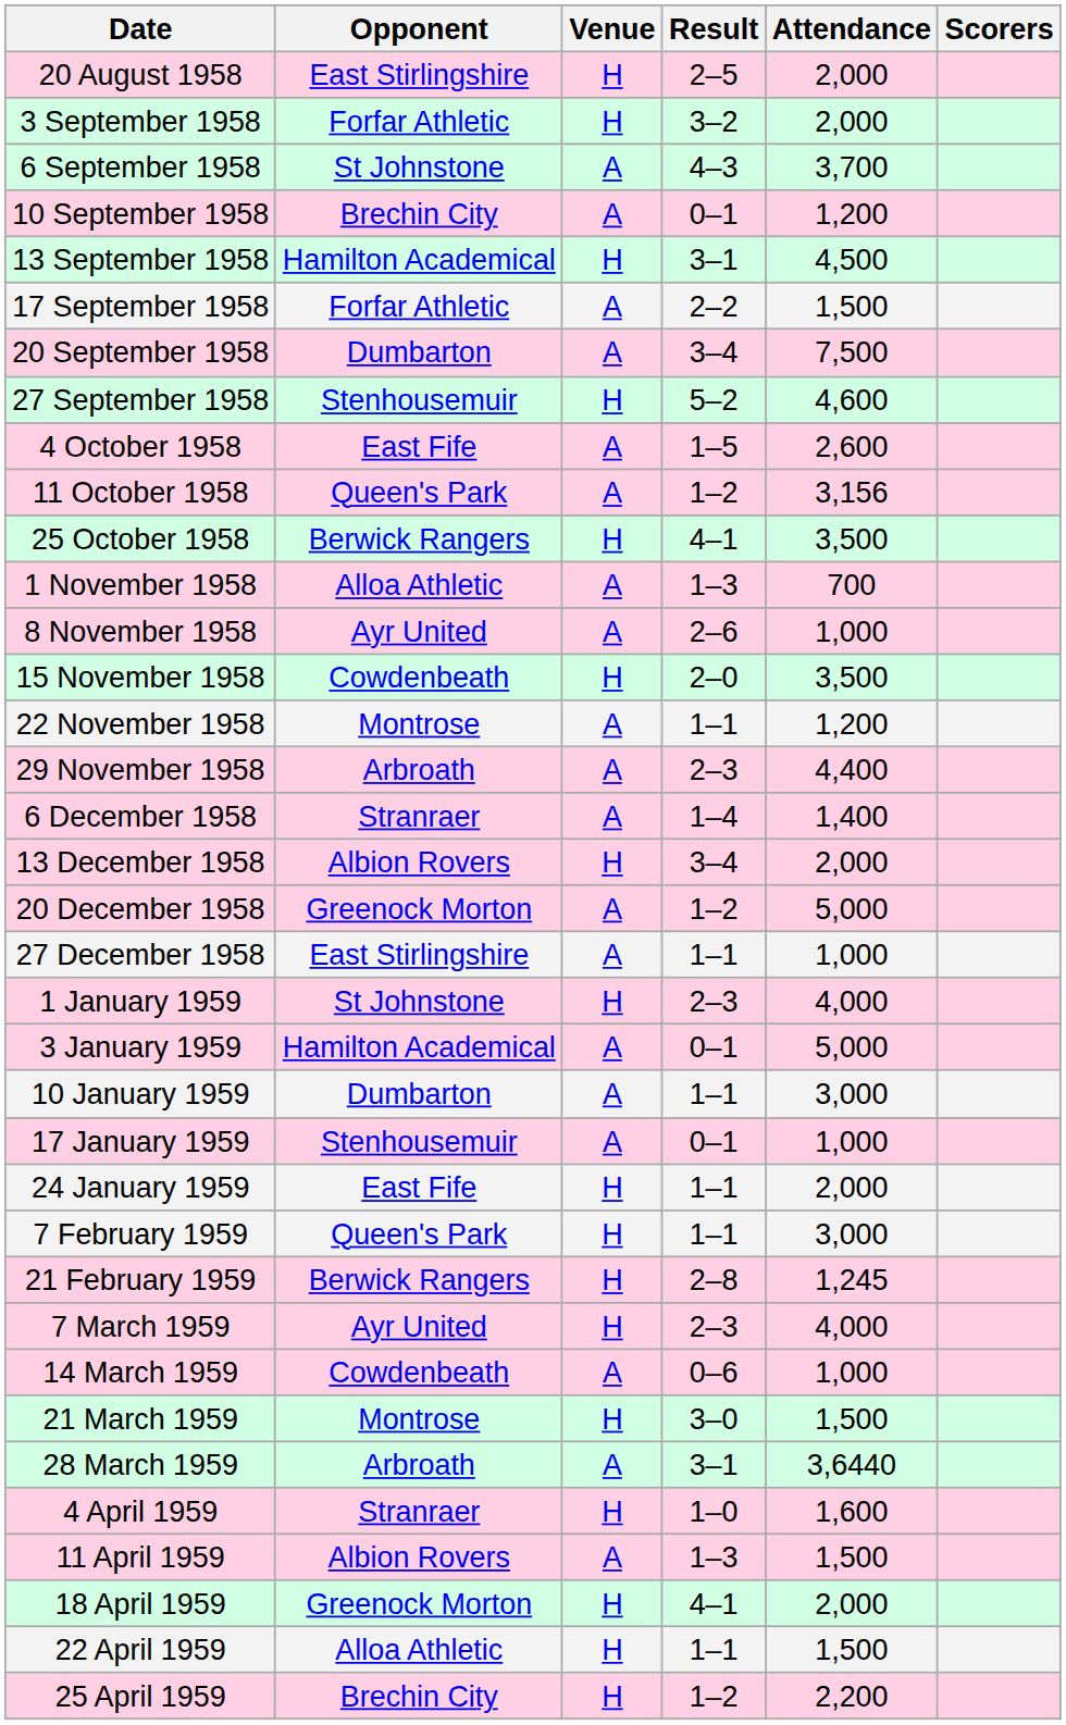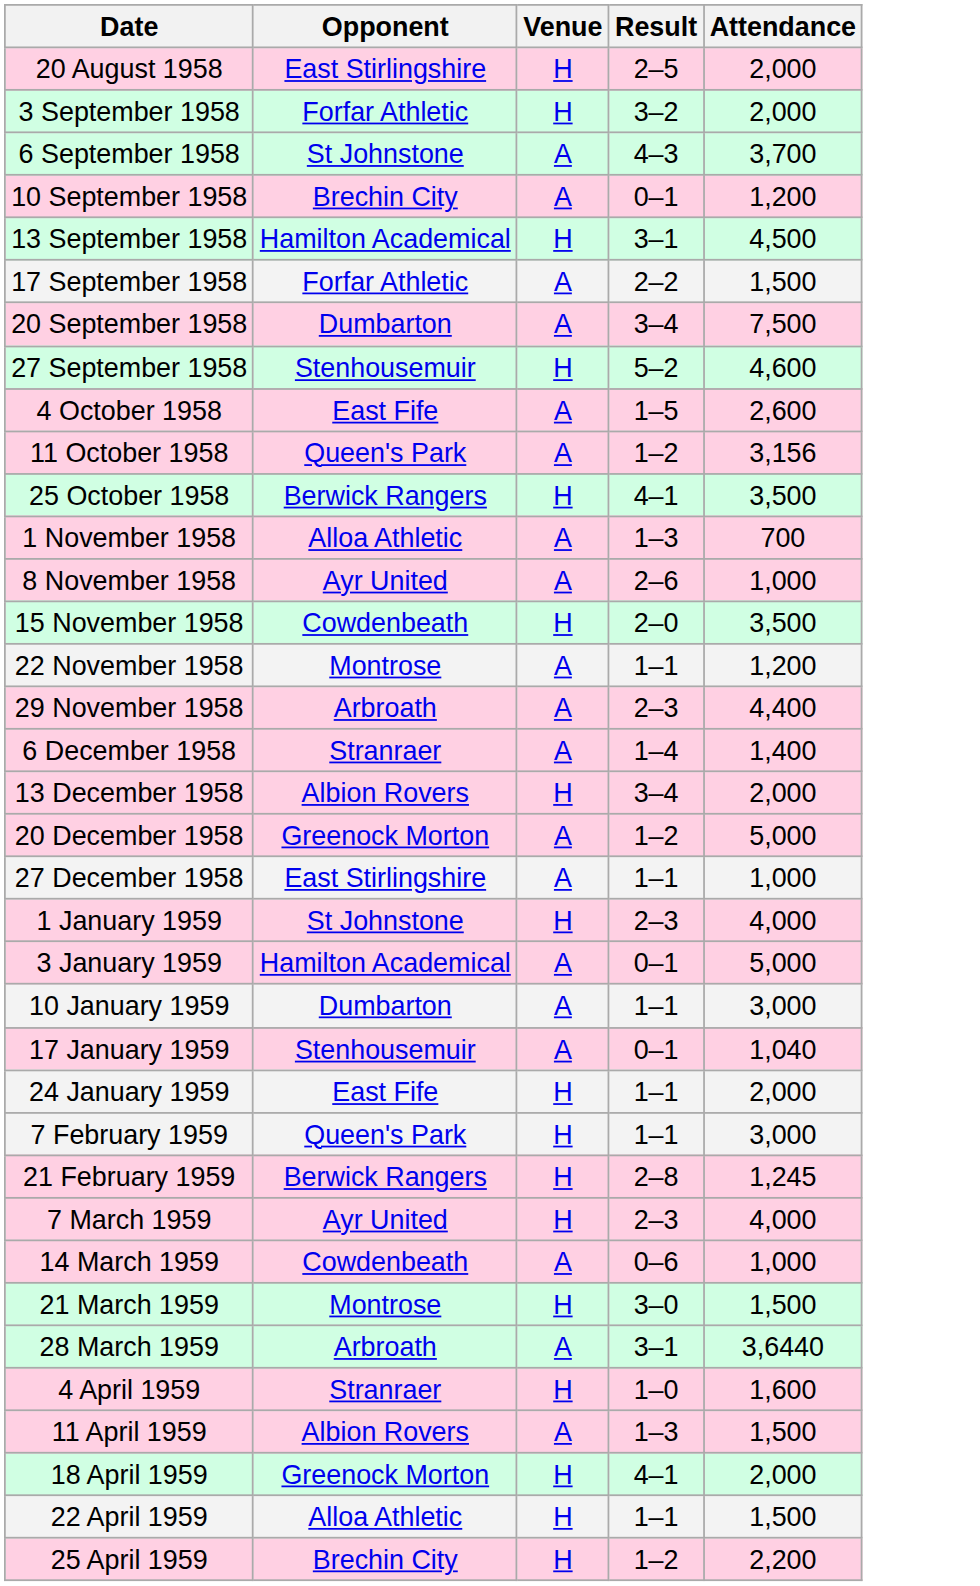- column: Scorers
17 January 1959 | Attendance: 1,000 -> 1,040
